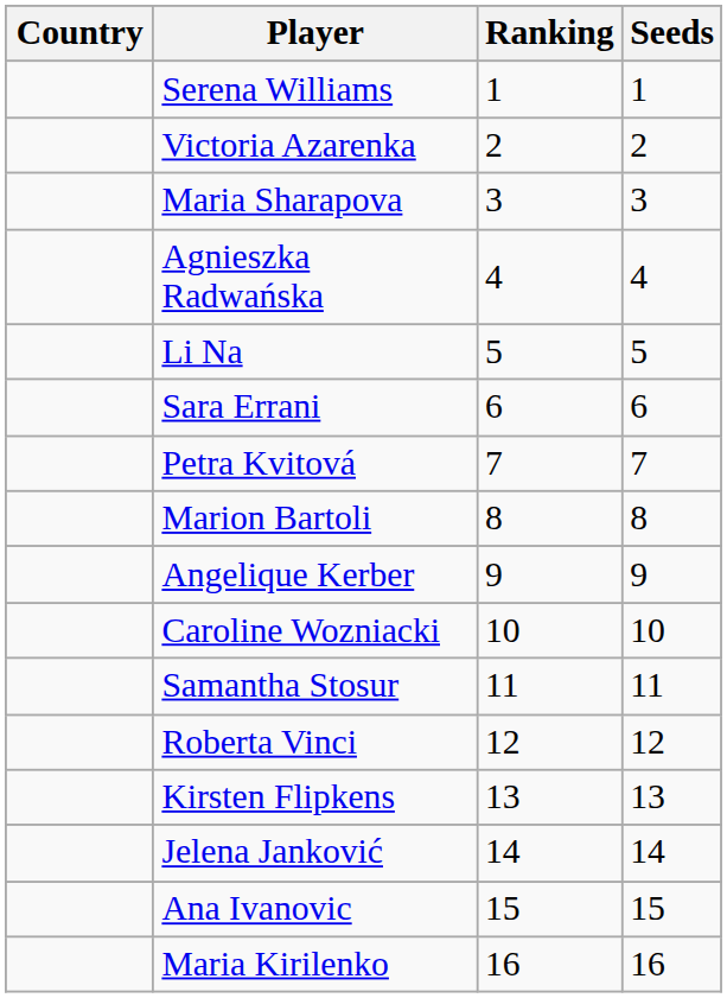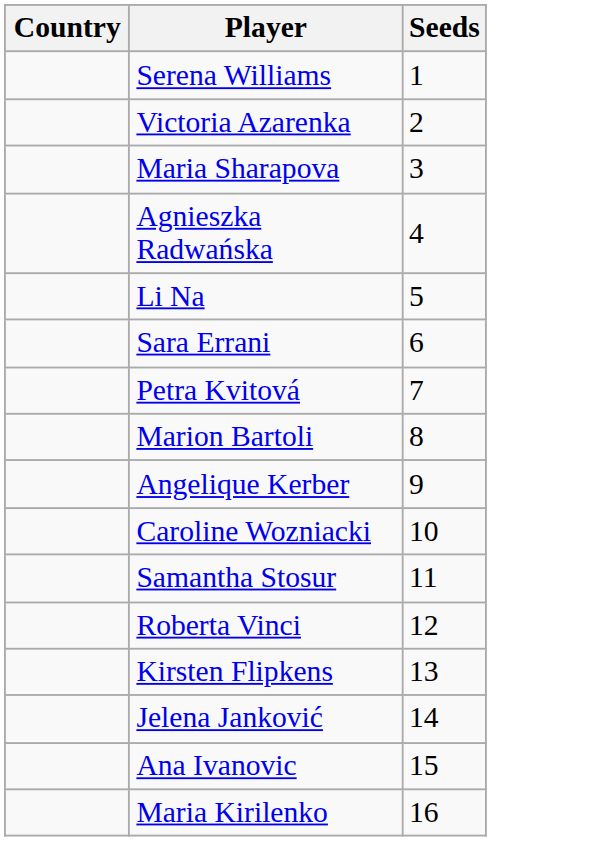- column: Ranking | 1 | 2 | 3 | 4 | 5 | 6 | 7 | 8 | 9 | 10 | 11 | 12 | 13 | 14 | 15 | 16
